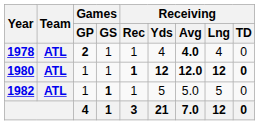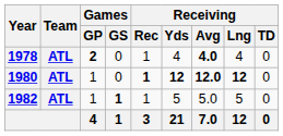1978 | Games / GS: 1 -> 0
1980 | Games / GS: 1 -> 0
1980 | Receiving / TD: bold -> normal
